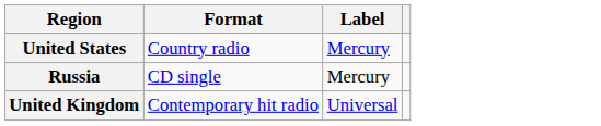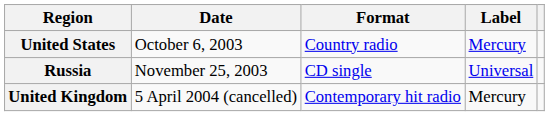+ column: Date | October 6, 2003 | November 25, 2003 | 5 April 2004 (cancelled)
Russia | Label: Mercury -> Universal
United Kingdom | Label: Universal -> Mercury
